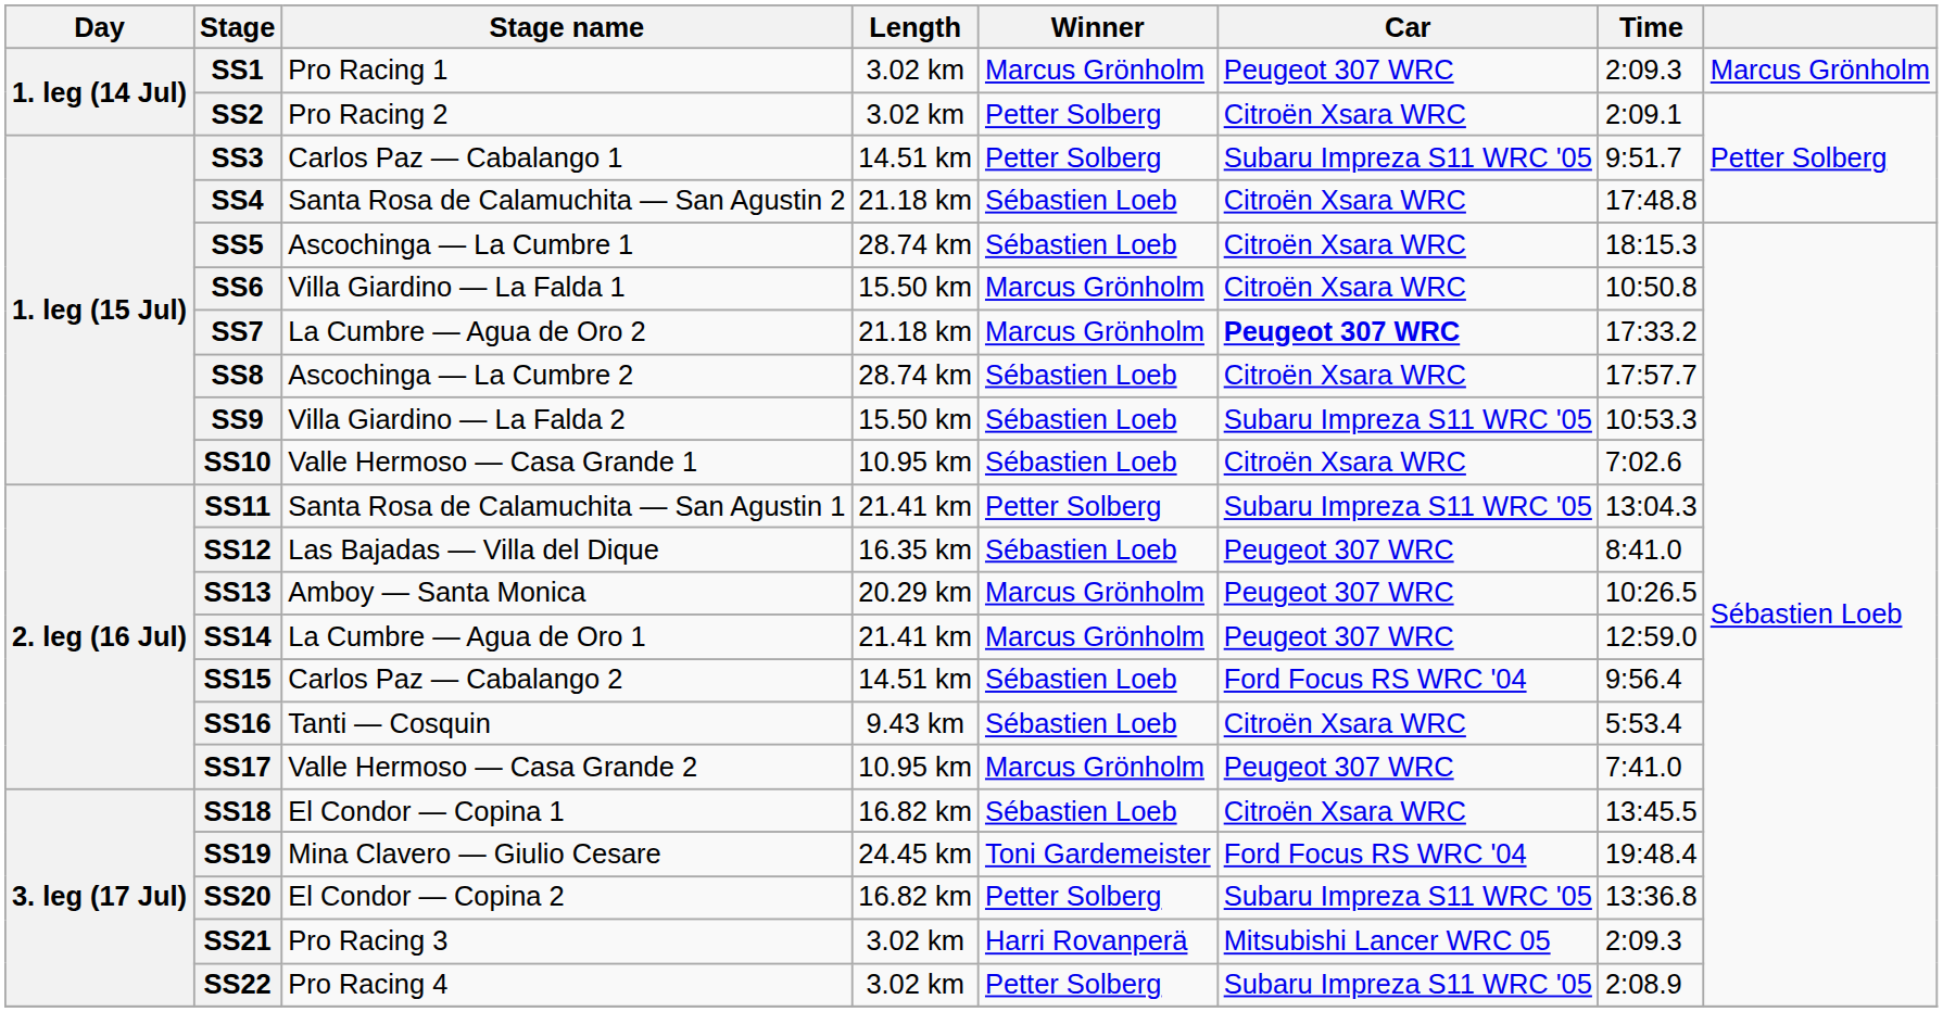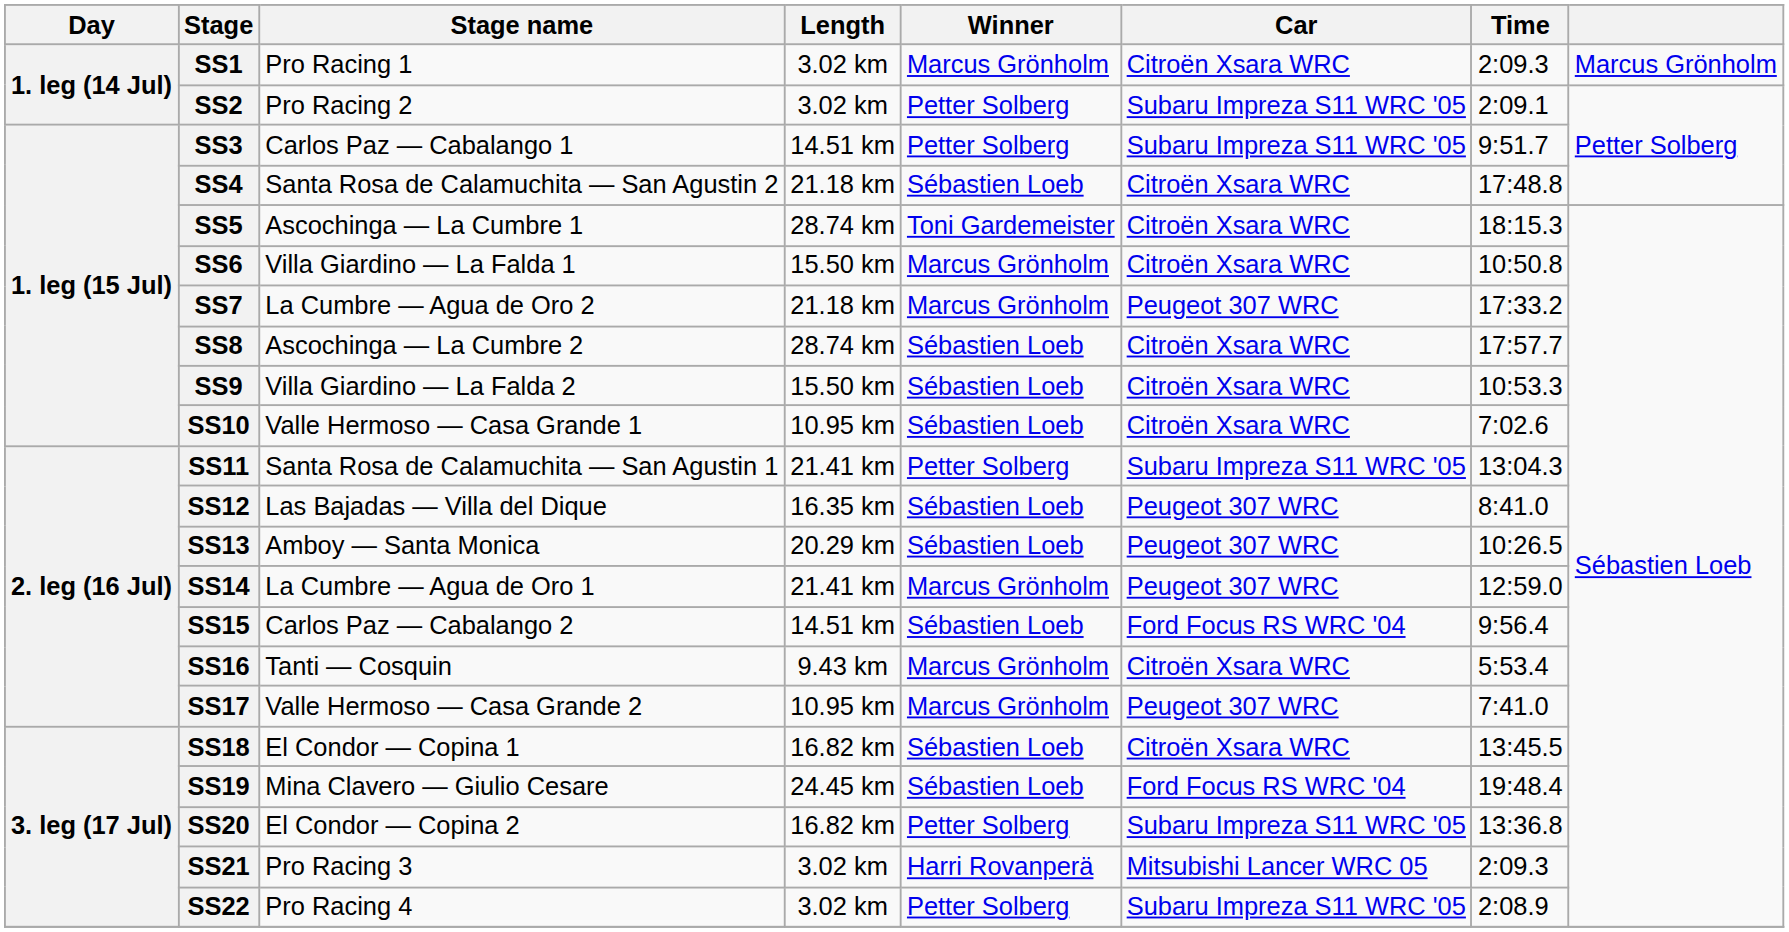SS1 | Car: Peugeot 307 WRC -> Citroën Xsara WRC
SS2 | Car: Citroën Xsara WRC -> Subaru Impreza S11 WRC '05
SS5 | Winner: Sébastien Loeb -> Toni Gardemeister
SS7 | Car: bold -> normal
SS9 | Car: Subaru Impreza S11 WRC '05 -> Citroën Xsara WRC
SS13 | Winner: Marcus Grönholm -> Sébastien Loeb
SS16 | Winner: Sébastien Loeb -> Marcus Grönholm
SS19 | Winner: Toni Gardemeister -> Sébastien Loeb
